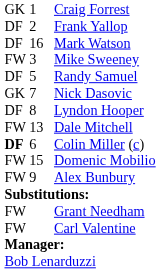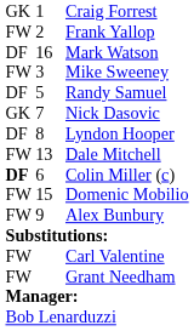Frank Yallop | column 1: DF -> FW
rows swapped: Carl Valentine <-> Grant Needham
